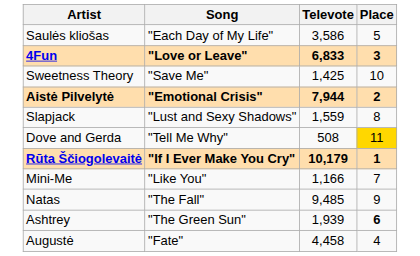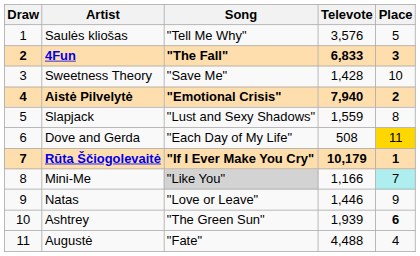+ column: Draw | 1 | 2 | 3 | 4 | 5 | 6 | 7 | 8 | 9 | 10 | 11
Saulės kliošas | Song: "Each Day of My Life" -> "Tell Me Why"
Saulės kliošas | Televote: 3,586 -> 3,576
4Fun | Song: "Love or Leave" -> "The Fall"
Sweetness Theory | Televote: 1,425 -> 1,428
Aistė Pilvelytė | Televote: 7,944 -> 7,940
Dove and Gerda | Song: "Tell Me Why" -> "Each Day of My Life"
Mini-Me | Song: no background -> lightgrey background
Mini-Me | Place: no background -> paleturquoise background
Natas | Song: "The Fall" -> "Love or Leave"
Natas | Televote: 9,485 -> 1,446
Augustė | Televote: 4,458 -> 4,488
